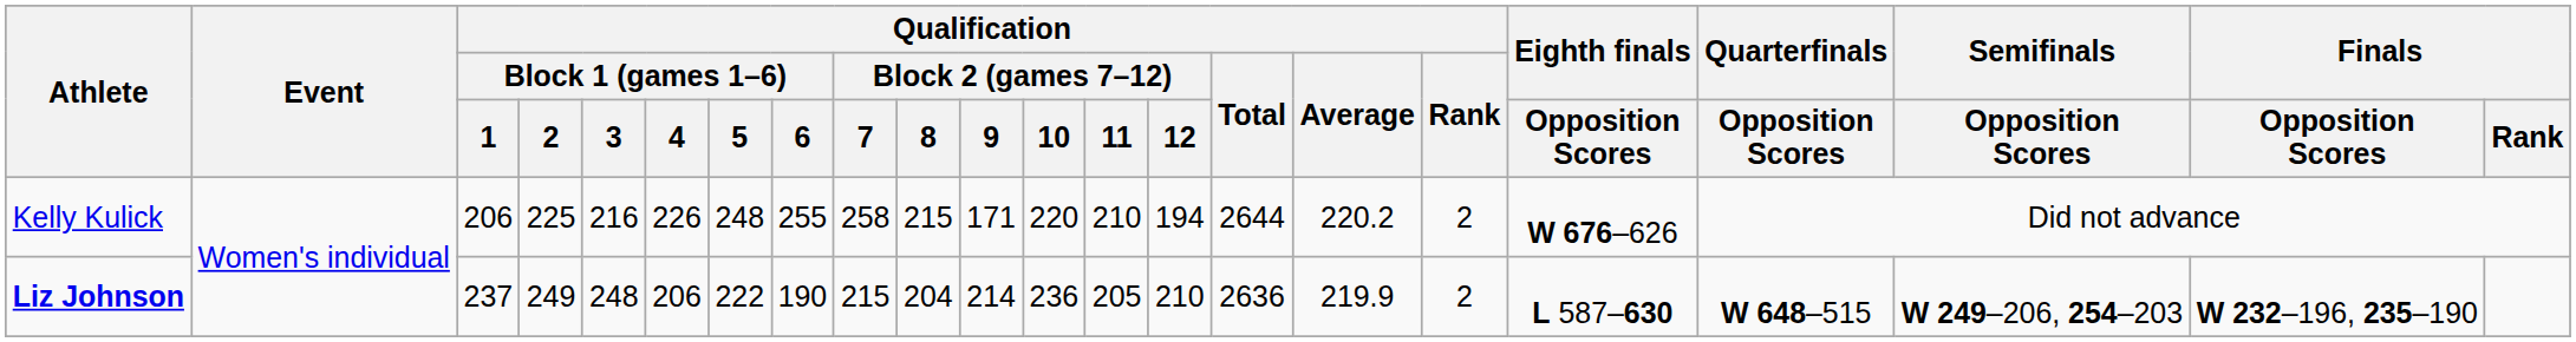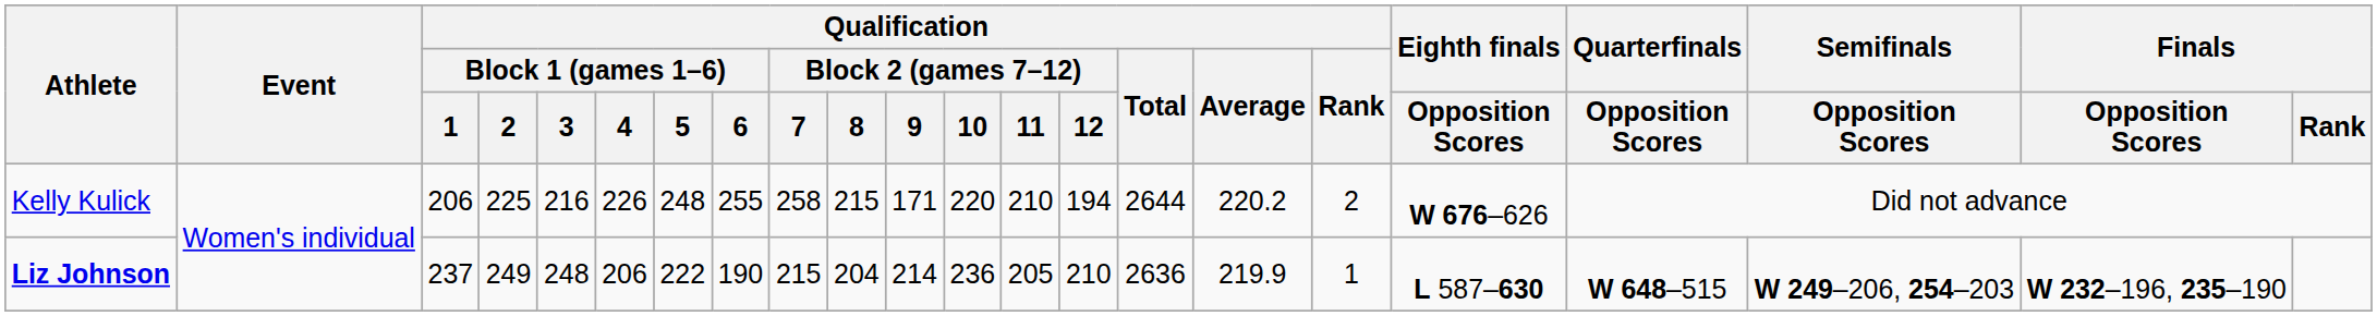Liz Johnson | Qualification / Rank: 2 -> 1
